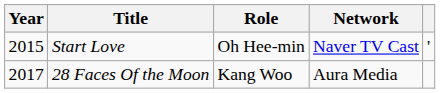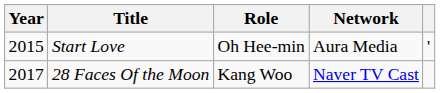Start Love | Network: Naver TV Cast -> Aura Media
28 Faces Of the Moon | Network: Aura Media -> Naver TV Cast
